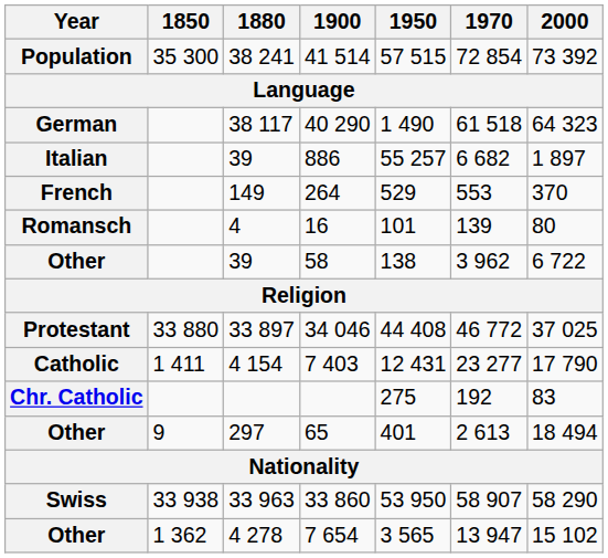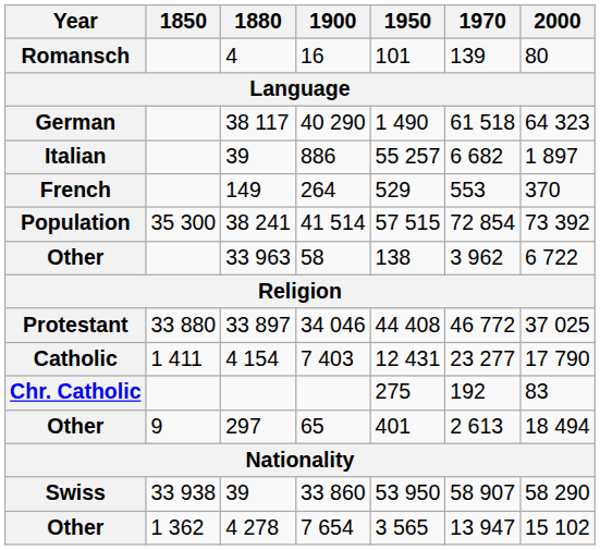rows swapped: 41 514 <-> 16
58 | 1880: 39 -> 33 963
33 860 | 1880: 33 963 -> 39
